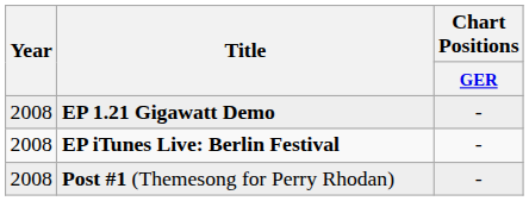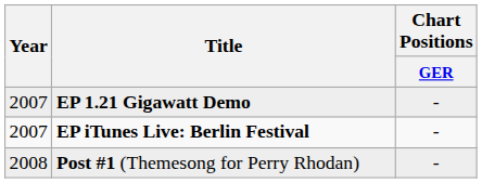EP 1.21 Gigawatt Demo | Year: 2008 -> 2007
EP iTunes Live: Berlin Festival | Year: 2008 -> 2007
